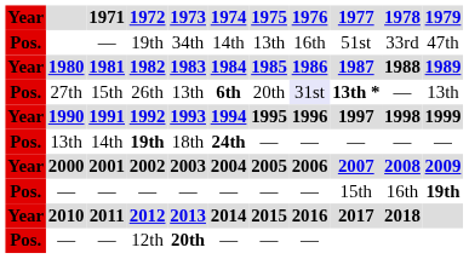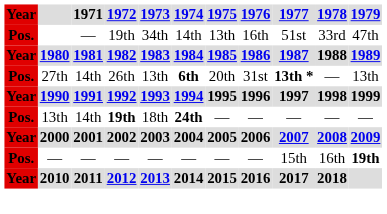27th | 1971: 15th -> 14th
27th | 1976: lavender background -> no background
- row: Pos. | — | — | 12th | 20th | — | — | —
